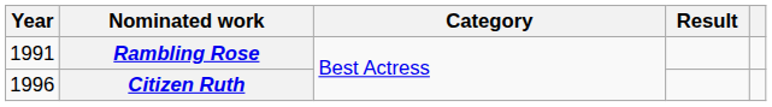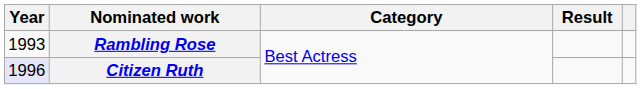Rambling Rose | Year: 1991 -> 1993
Citizen Ruth | Year: no background -> lavender background
